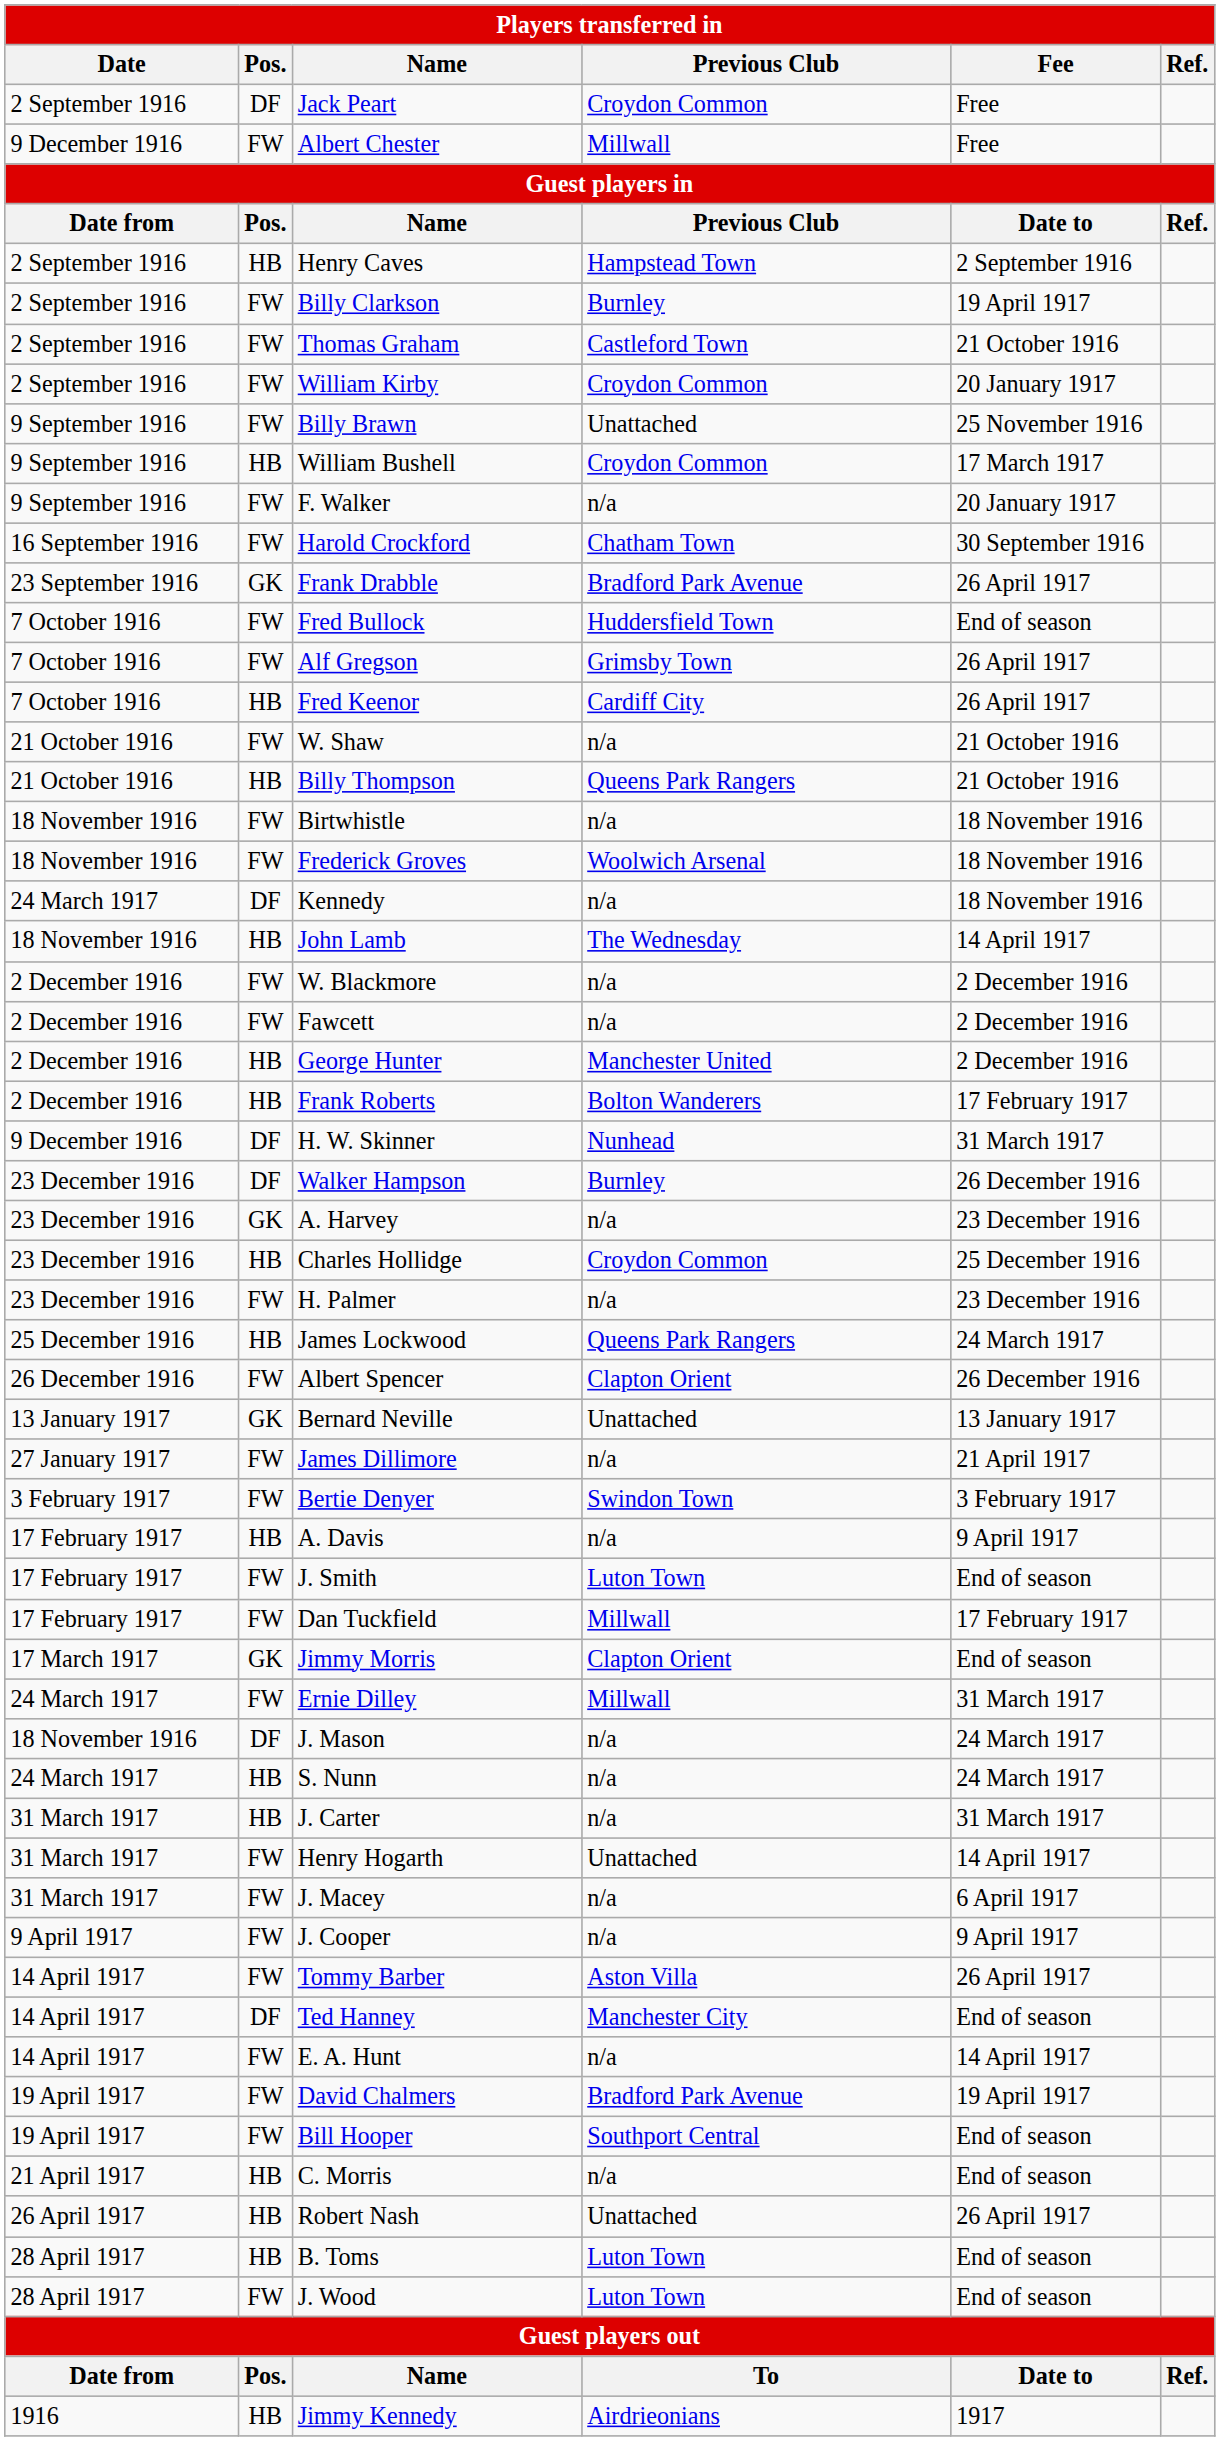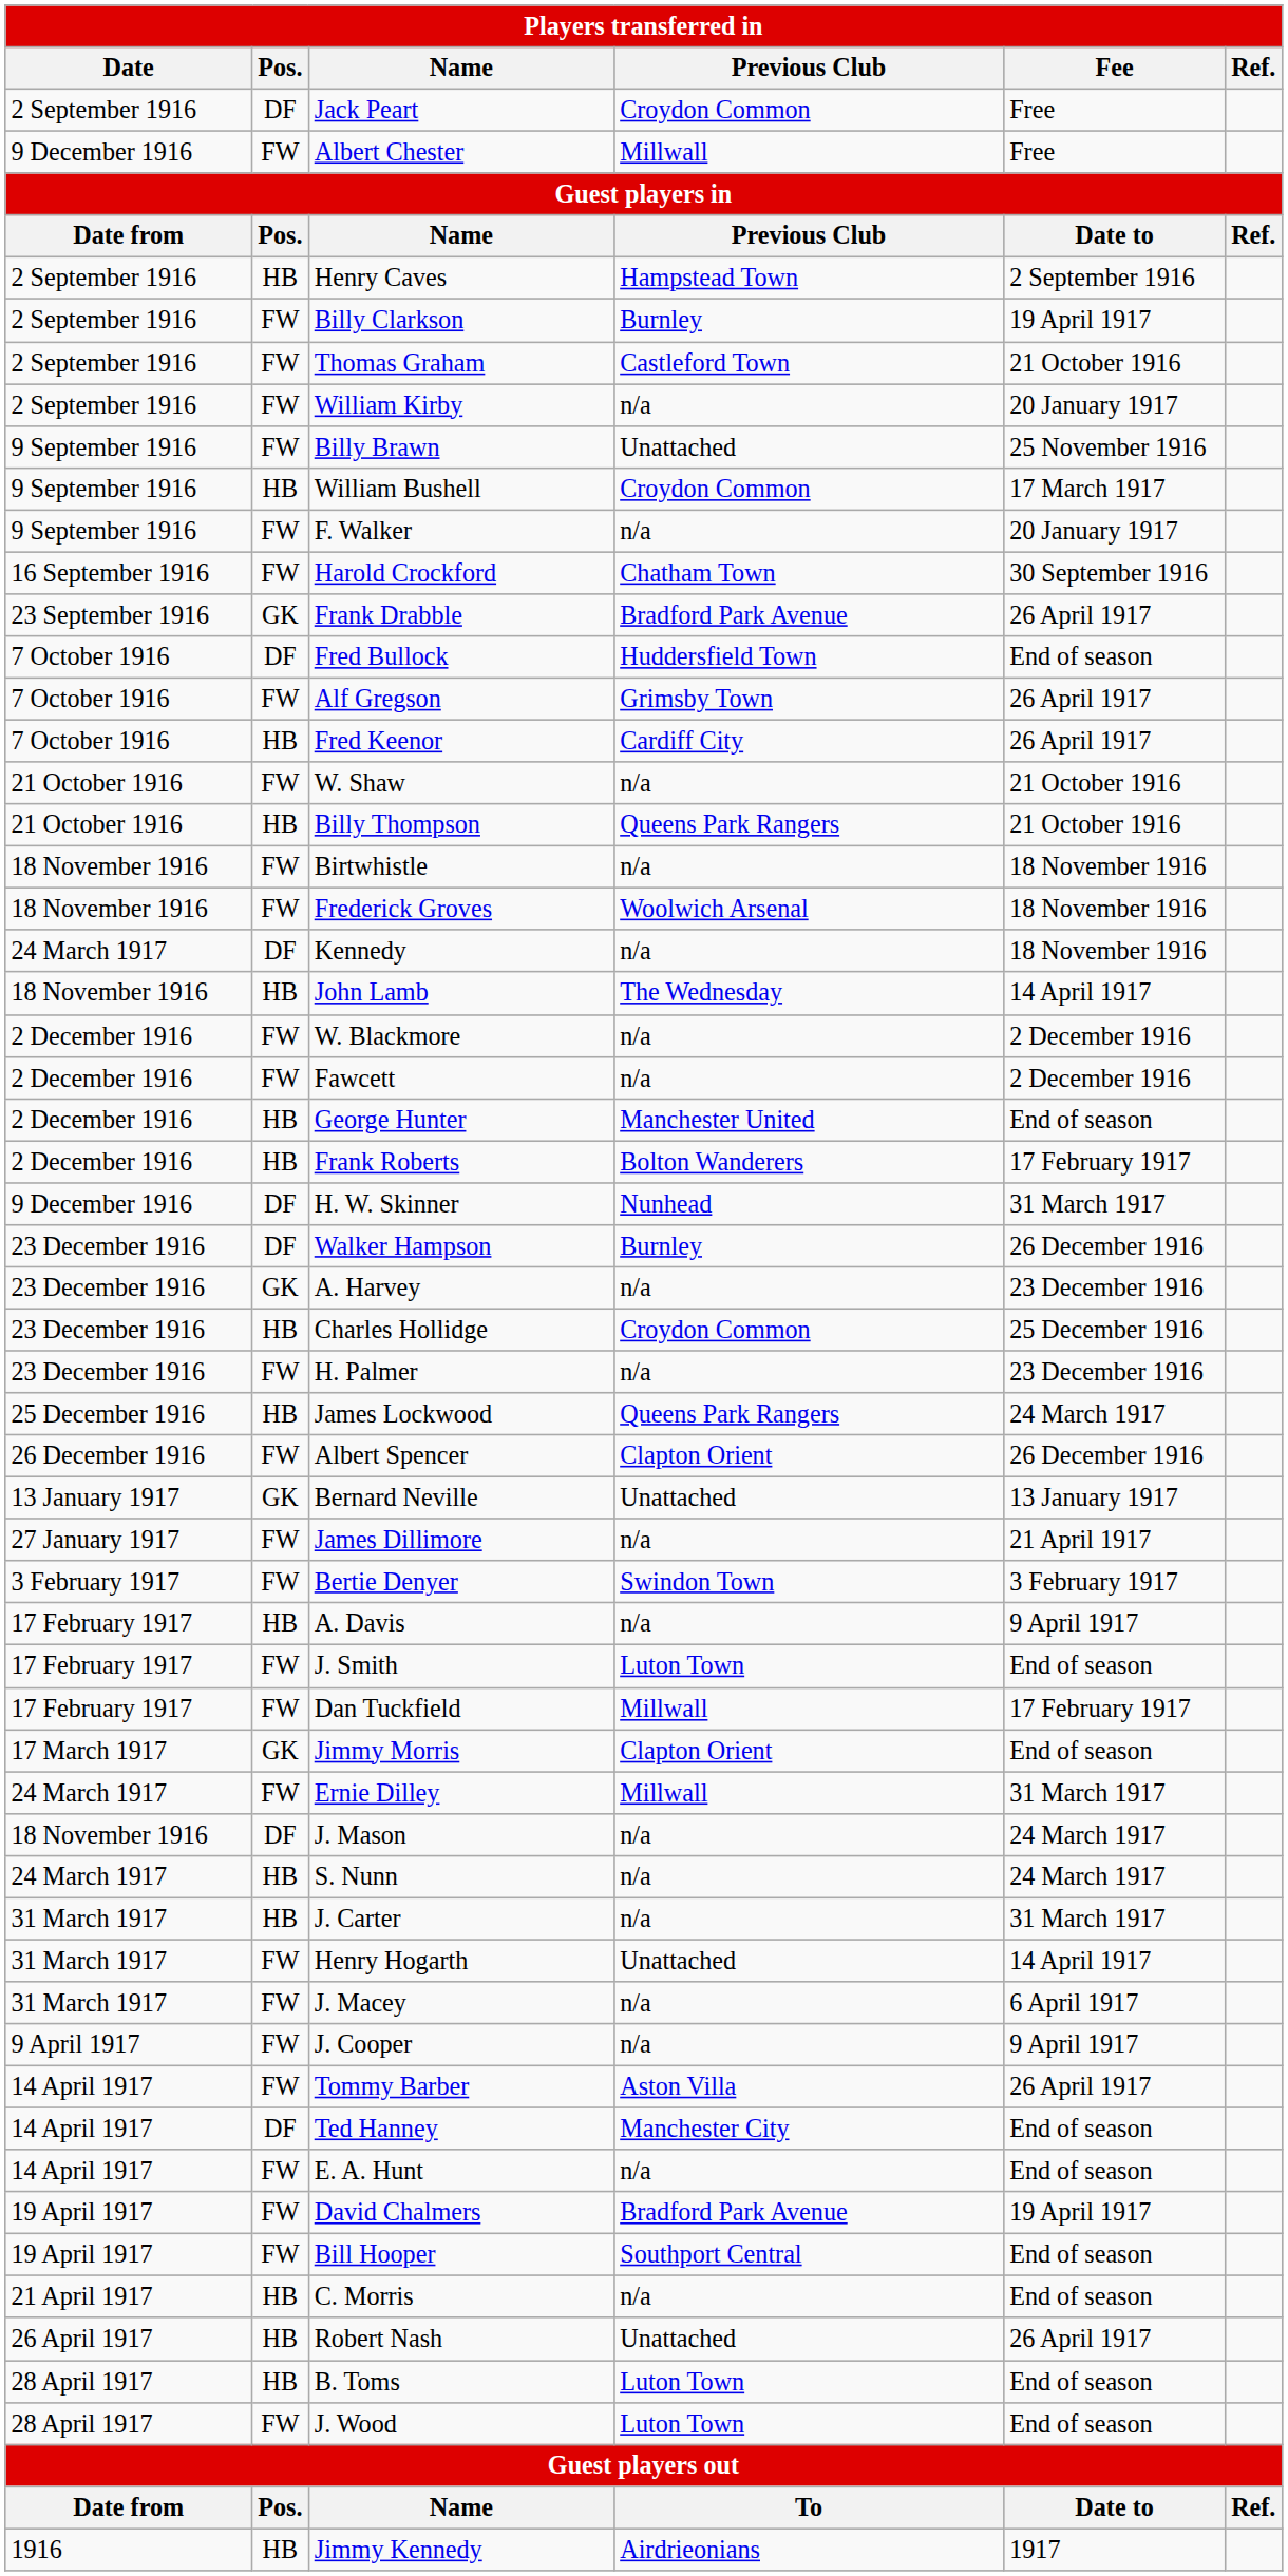William Kirby | Previous Club: Croydon Common -> n/a
Fred Bullock | Pos.: FW -> DF
George Hunter | Fee: 2 December 1916 -> End of season
E. A. Hunt | Fee: 14 April 1917 -> End of season
